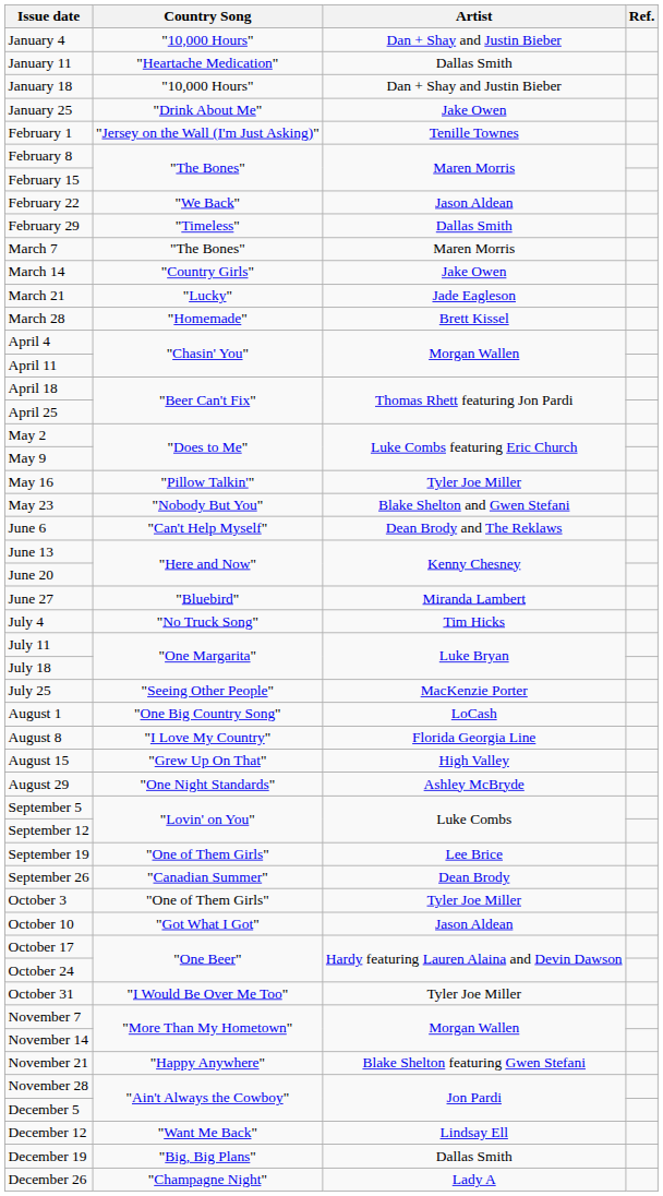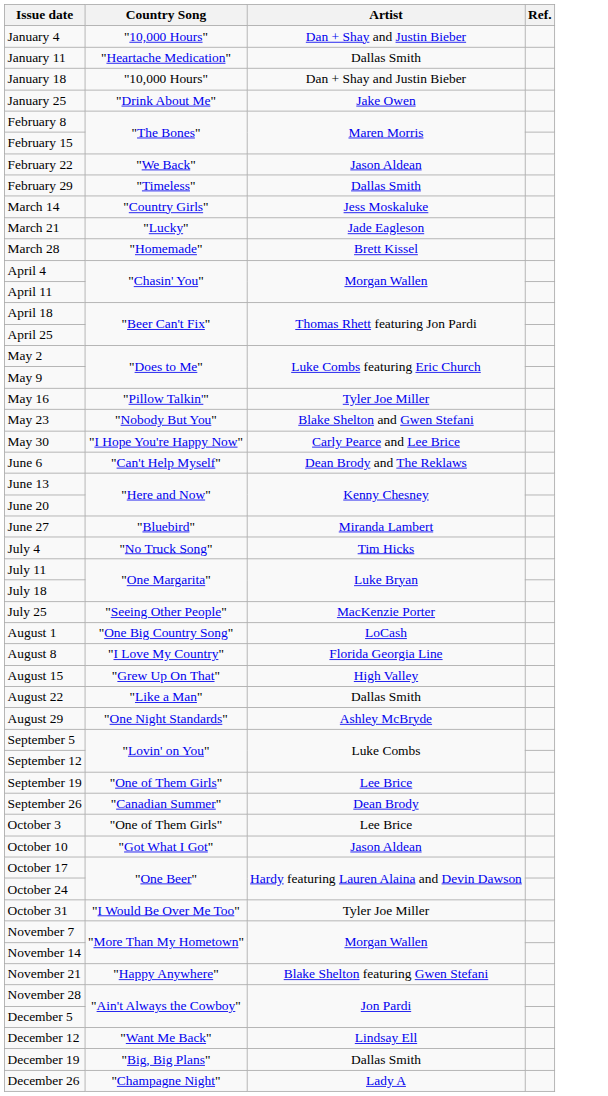- row: February 1 | "Jersey on the Wall (I'm Just Asking)" | Tenille Townes
- row: March 7 | "The Bones" | Maren Morris
March 14 | Artist: Jake Owen -> Jess Moskaluke
+ row: May 30 | "I Hope You're Happy Now" | Carly Pearce and Lee Brice
+ row: August 22 | "Like a Man" | Dallas Smith
October 3 | Artist: Tyler Joe Miller -> Lee Brice
